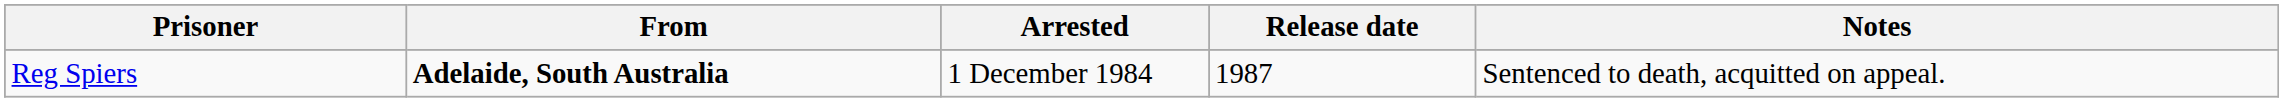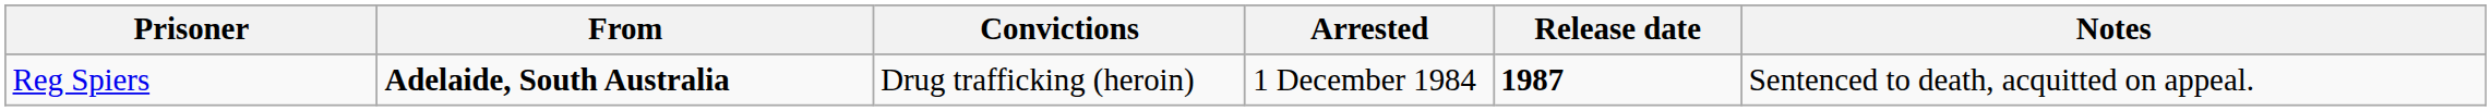+ column: Convictions | Drug trafficking (heroin)
Reg Spiers | Release date: normal -> bold
